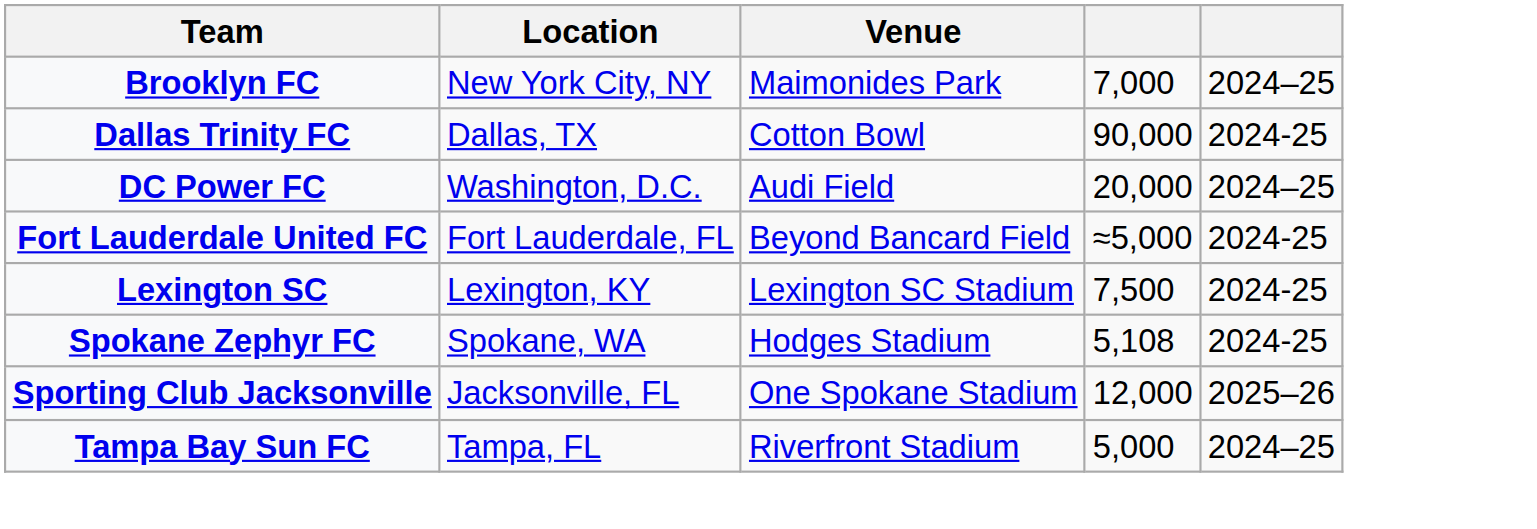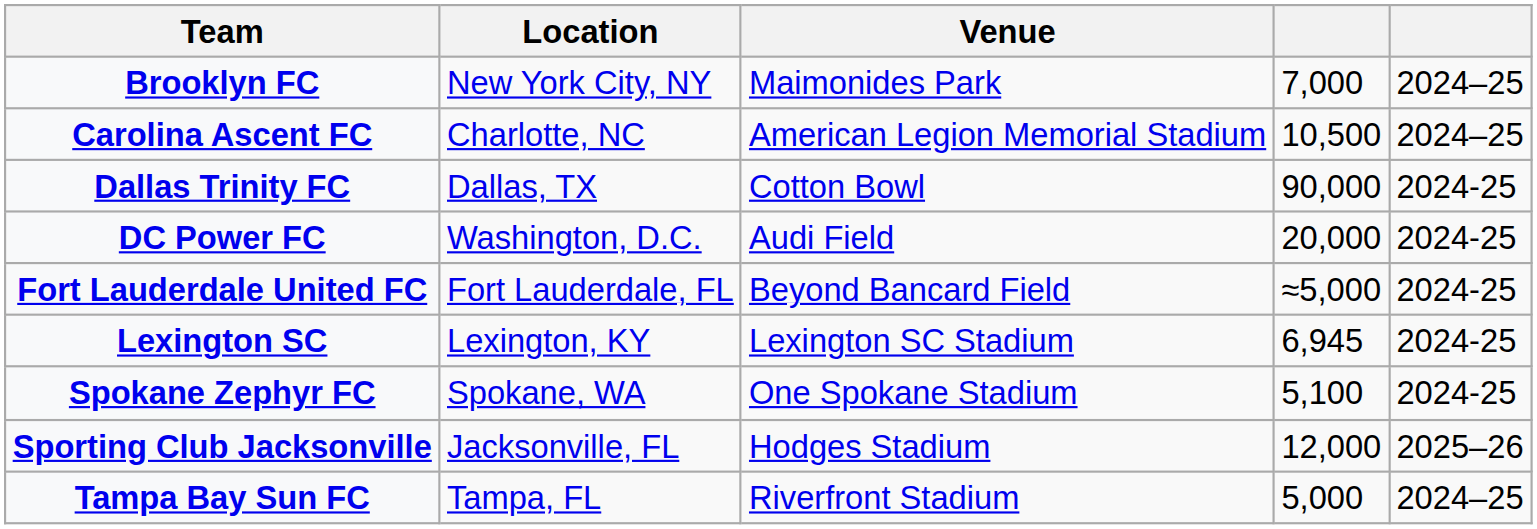+ row: Carolina Ascent FC | Charlotte, NC | American Legion Memorial Stadium | 10,500 | 2024–25
DC Power FC | column 5: 2024–25 -> 2024-25
Lexington SC | column 4: 7,500 -> 6,945
Spokane Zephyr FC | Venue: Hodges Stadium -> One Spokane Stadium
Spokane Zephyr FC | column 4: 5,108 -> 5,100
Sporting Club Jacksonville | Venue: One Spokane Stadium -> Hodges Stadium
